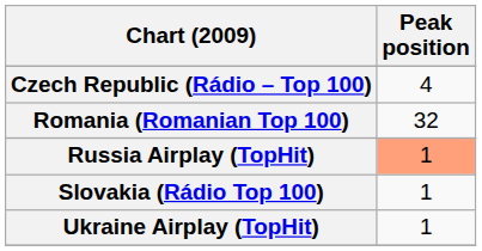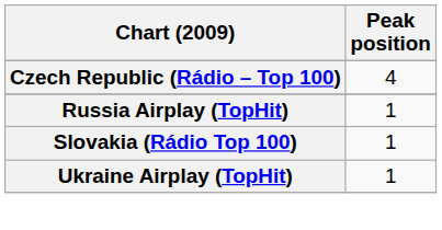- row: Romania (Romanian Top 100) | 32
Russia Airplay (TopHit) | Peak position: lightsalmon background -> no background
